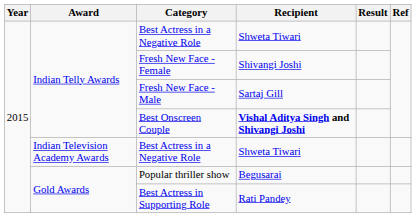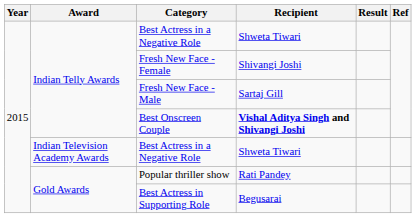Popular thriller show | Recipient: Begusarai -> Rati Pandey
Best Actress in Supporting Role | Recipient: Rati Pandey -> Begusarai
